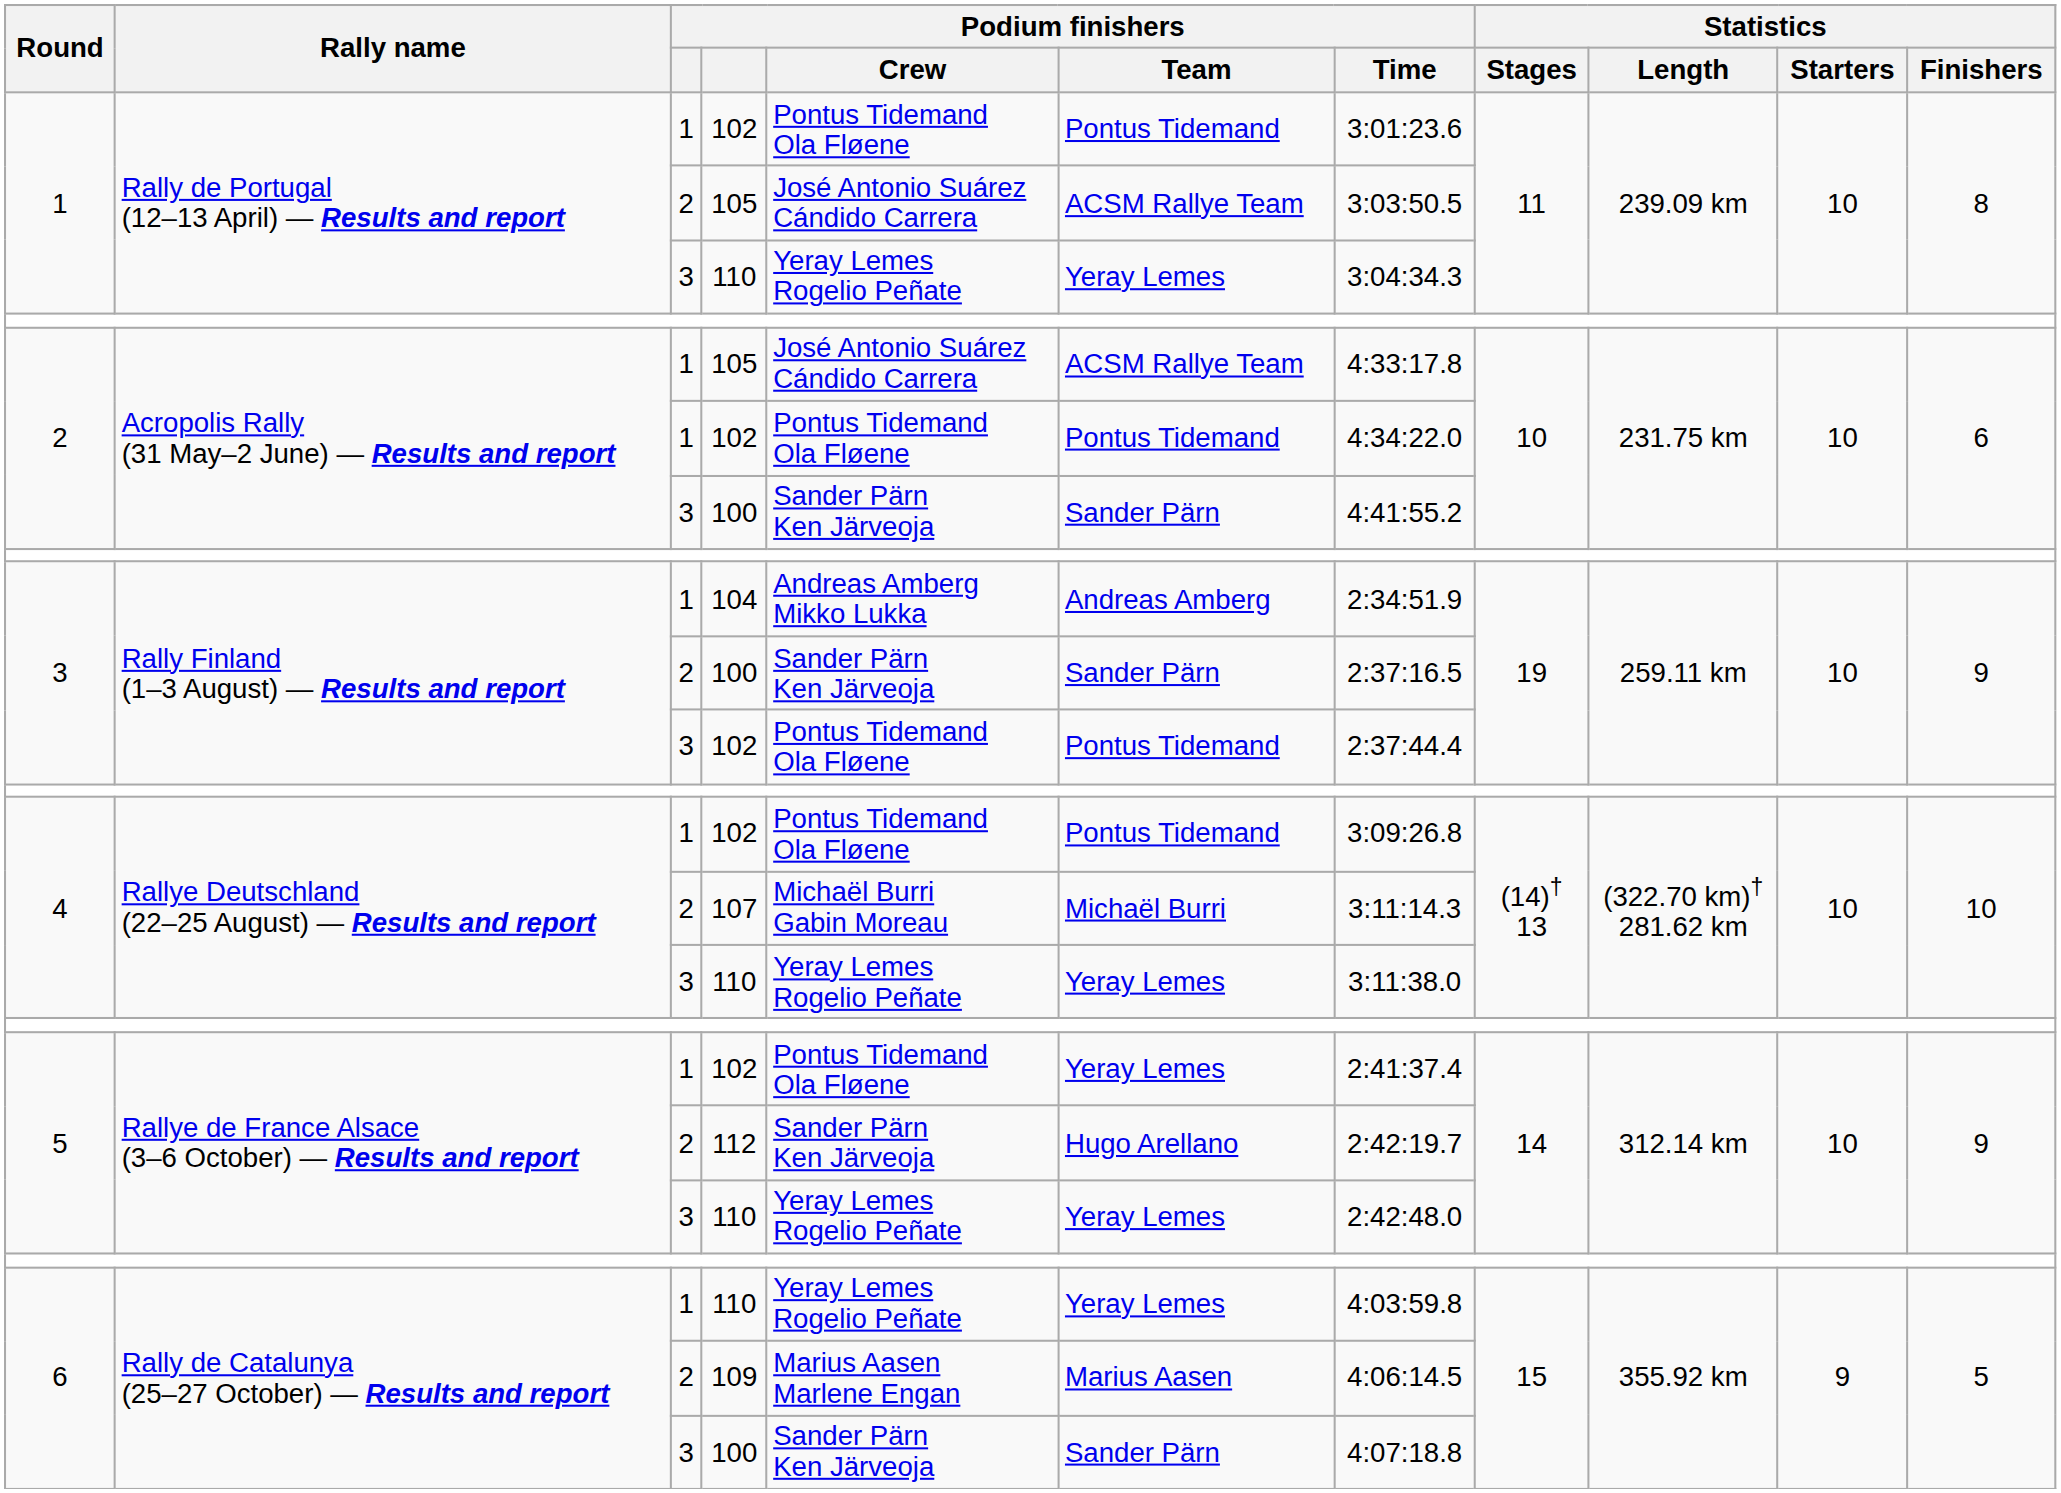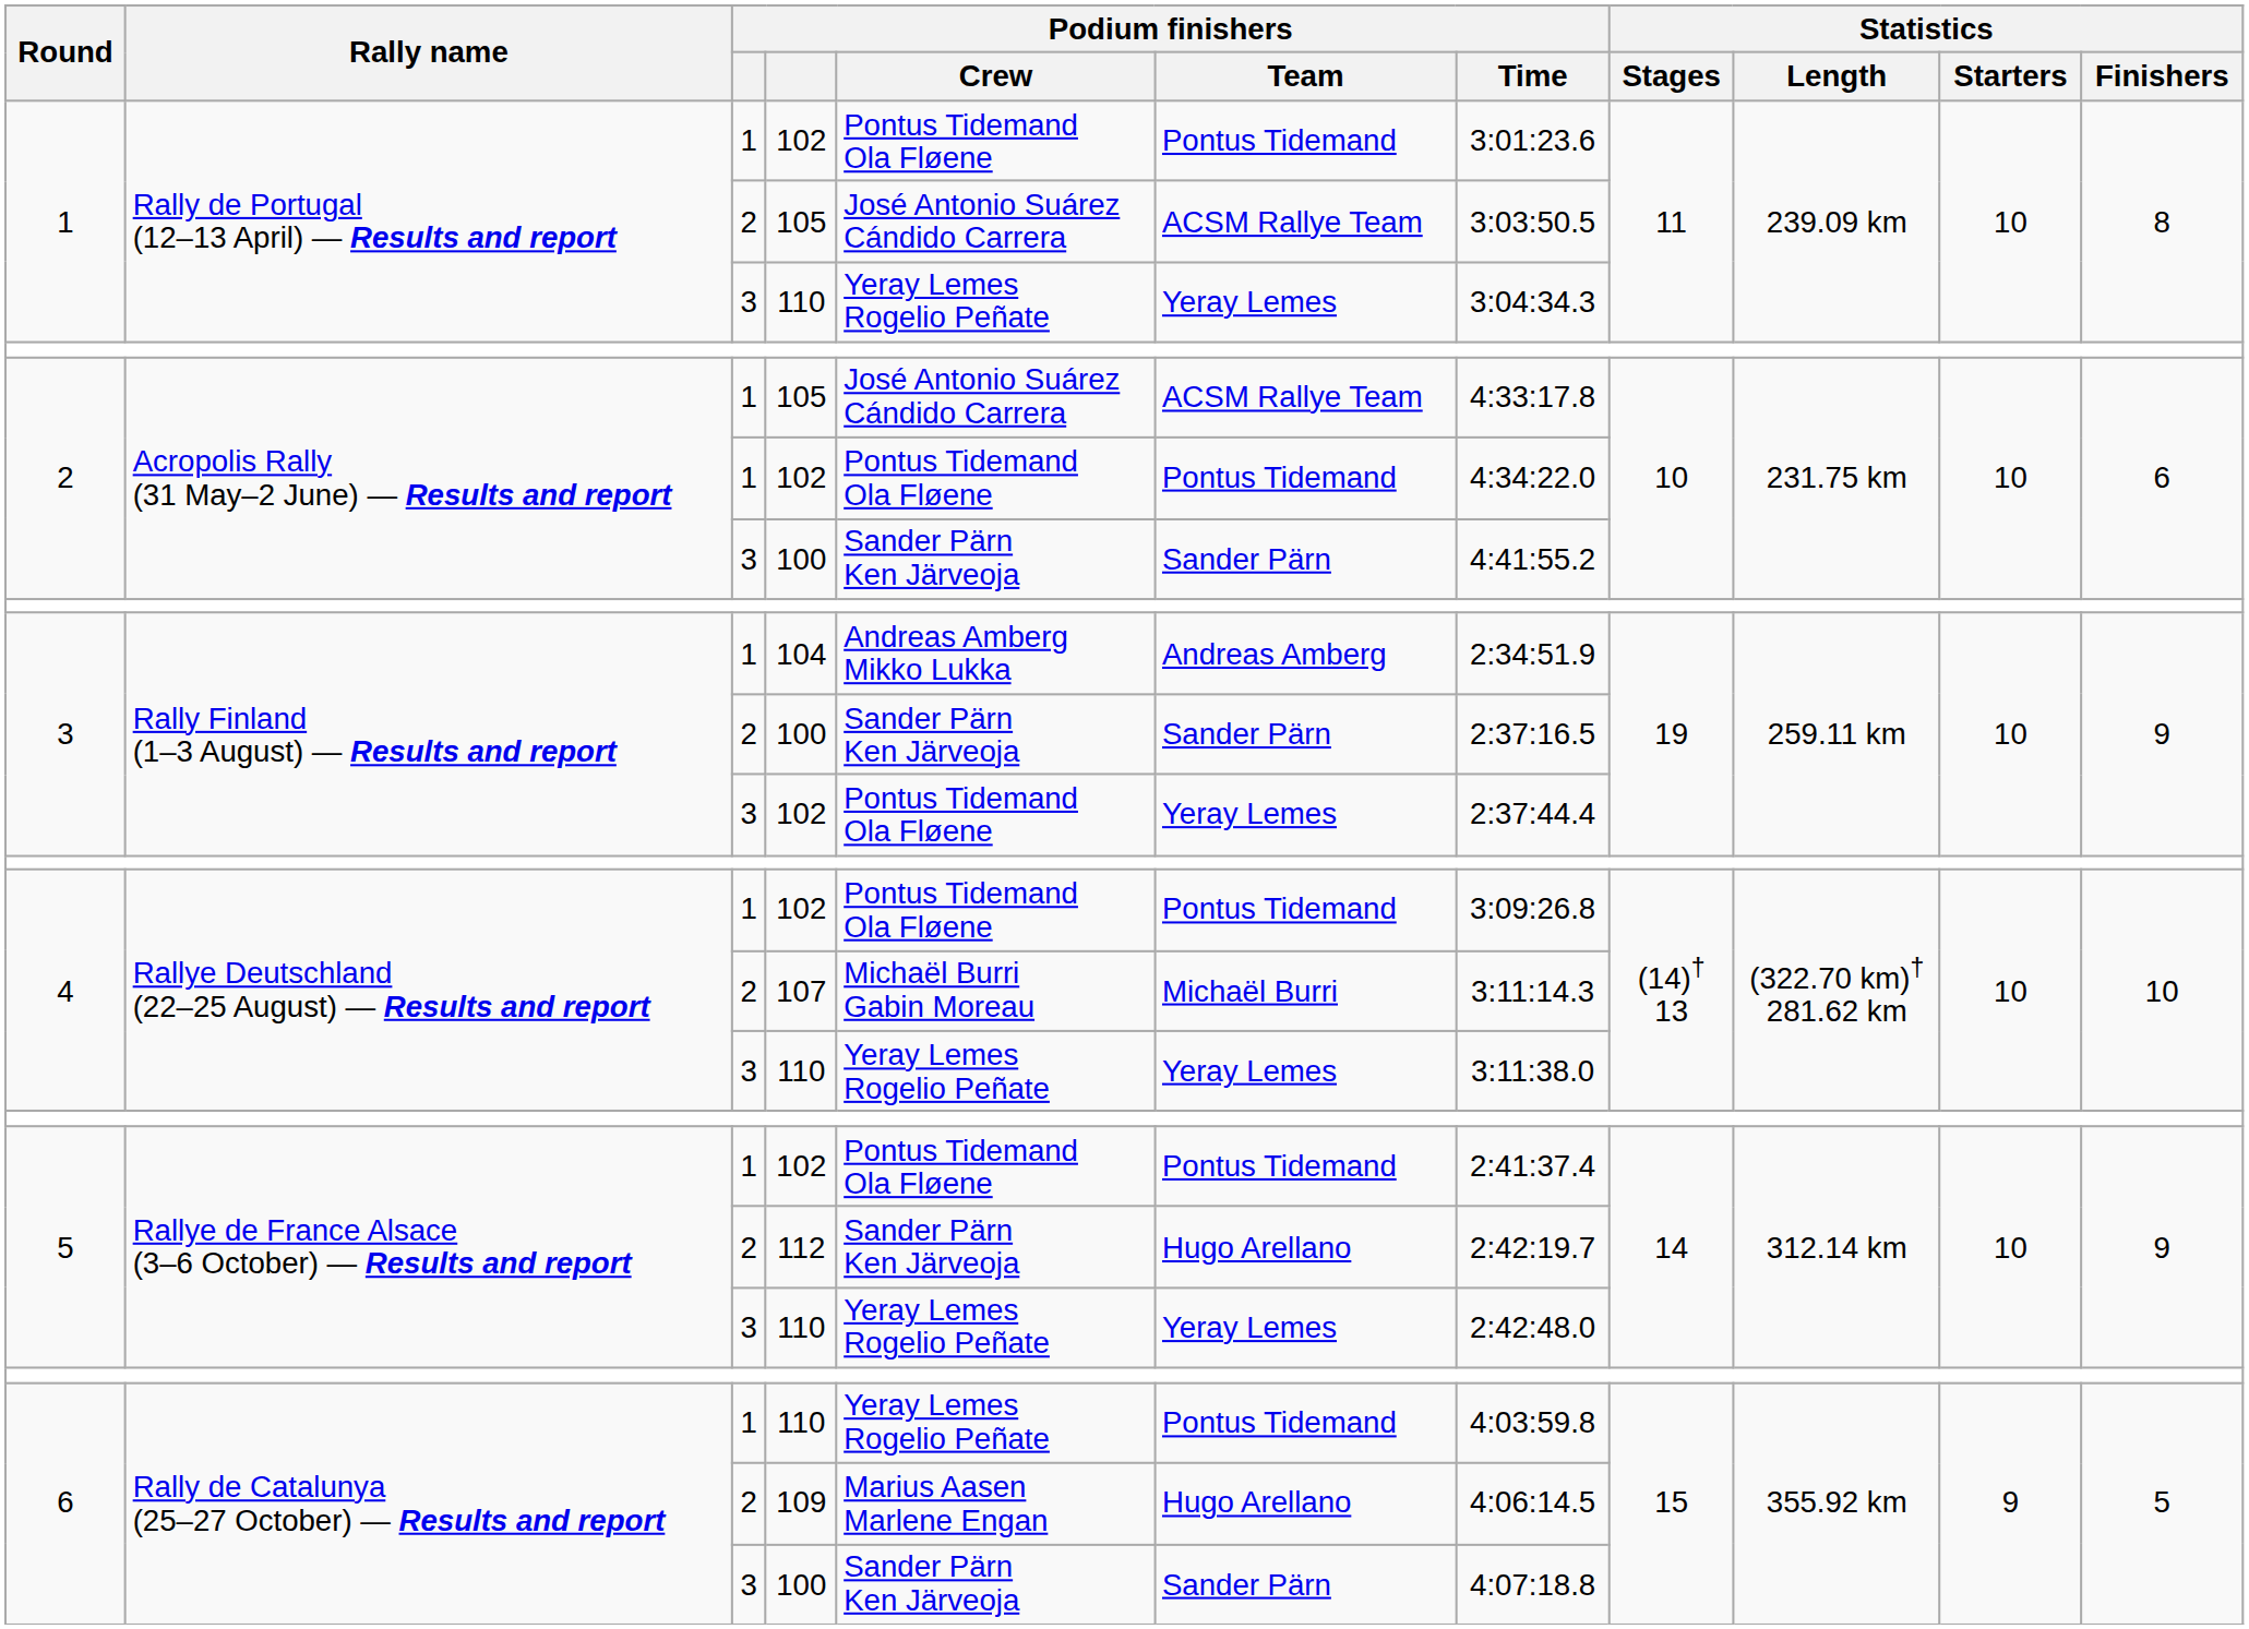3 / 102 | Podium finishers / Team: Pontus Tidemand -> Yeray Lemes
5 / 102 | Podium finishers / Team: Yeray Lemes -> Pontus Tidemand
6 / 110 | Podium finishers / Team: Yeray Lemes -> Pontus Tidemand
109 | Podium finishers / Team: Marius Aasen -> Hugo Arellano
